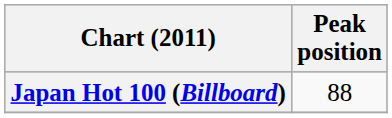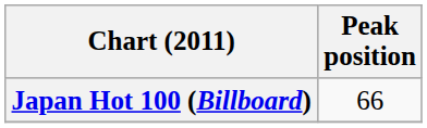Japan Hot 100 (Billboard) | Peak position: 88 -> 66
